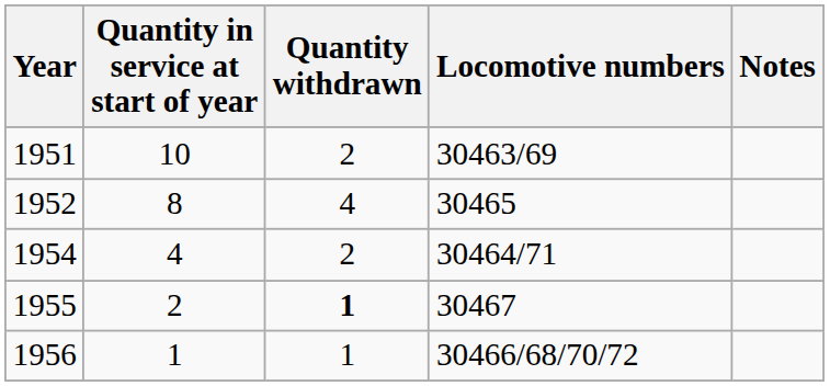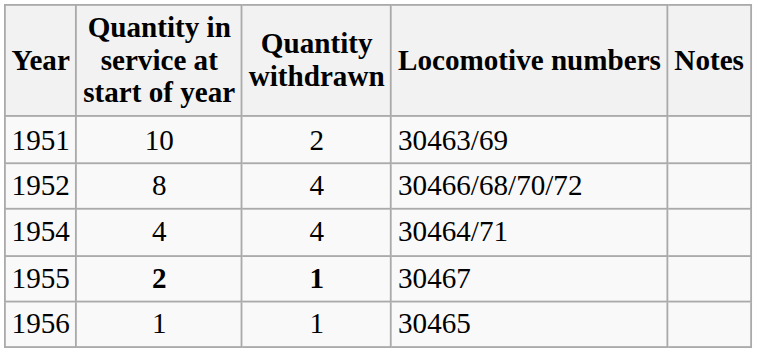1952 | Locomotive numbers: 30465 -> 30466/68/70/72
1954 | Quantity withdrawn: 2 -> 4
1955 | Quantity in service at start of year: normal -> bold
1956 | Locomotive numbers: 30466/68/70/72 -> 30465
